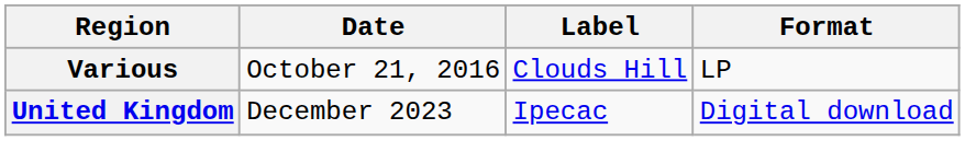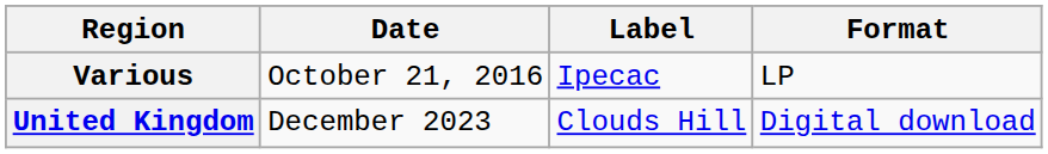Various | Label: Clouds Hill -> Ipecac
United Kingdom | Label: Ipecac -> Clouds Hill
